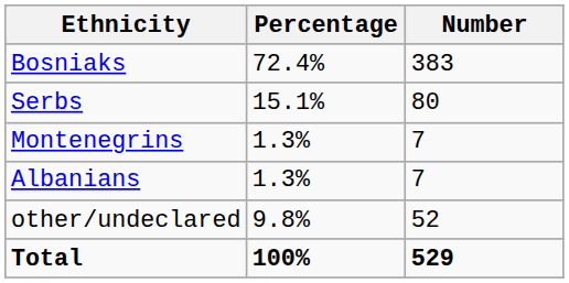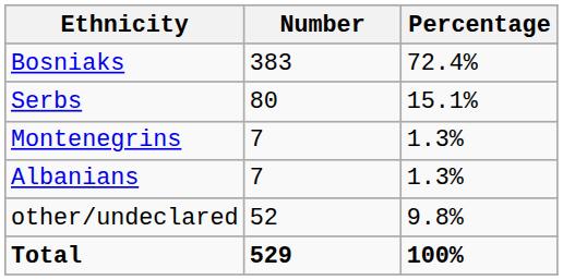columns swapped: Number <-> Percentage
